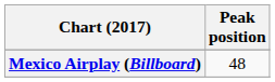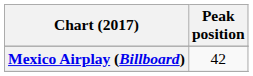Mexico Airplay (Billboard) | Peak position: 48 -> 42
